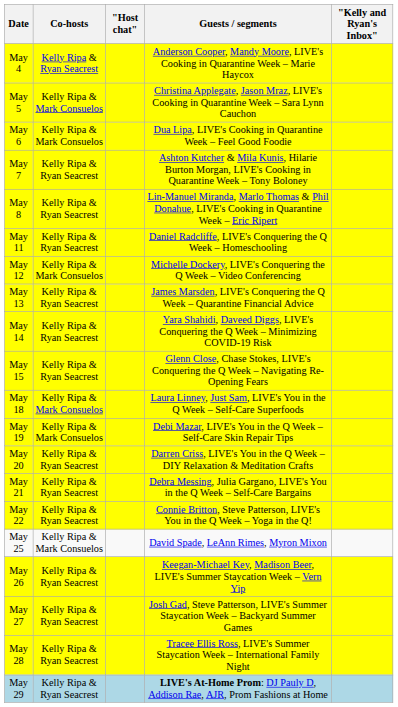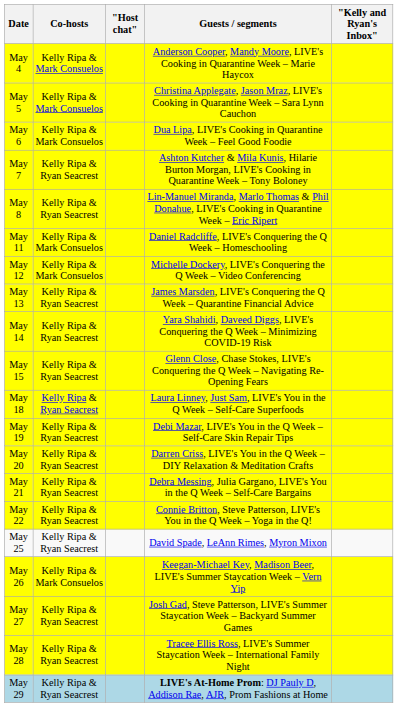May 4 | Co-hosts: Kelly Ripa & Ryan Seacrest -> Kelly Ripa & Mark Consuelos
May 11 | Co-hosts: Kelly Ripa & Ryan Seacrest -> Kelly Ripa & Mark Consuelos
May 18 | Co-hosts: Kelly Ripa & Mark Consuelos -> Kelly Ripa & Ryan Seacrest
May 19 | Co-hosts: Kelly Ripa & Mark Consuelos -> Kelly Ripa & Ryan Seacrest
May 25 | Co-hosts: Kelly Ripa & Mark Consuelos -> Kelly Ripa & Ryan Seacrest
May 26 | Co-hosts: Kelly Ripa & Ryan Seacrest -> Kelly Ripa & Mark Consuelos
